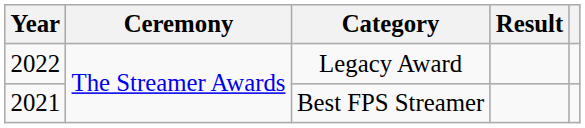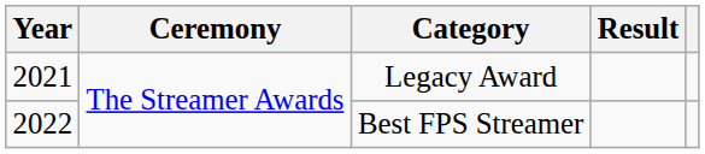Legacy Award | Year: 2022 -> 2021
Best FPS Streamer | Year: 2021 -> 2022
